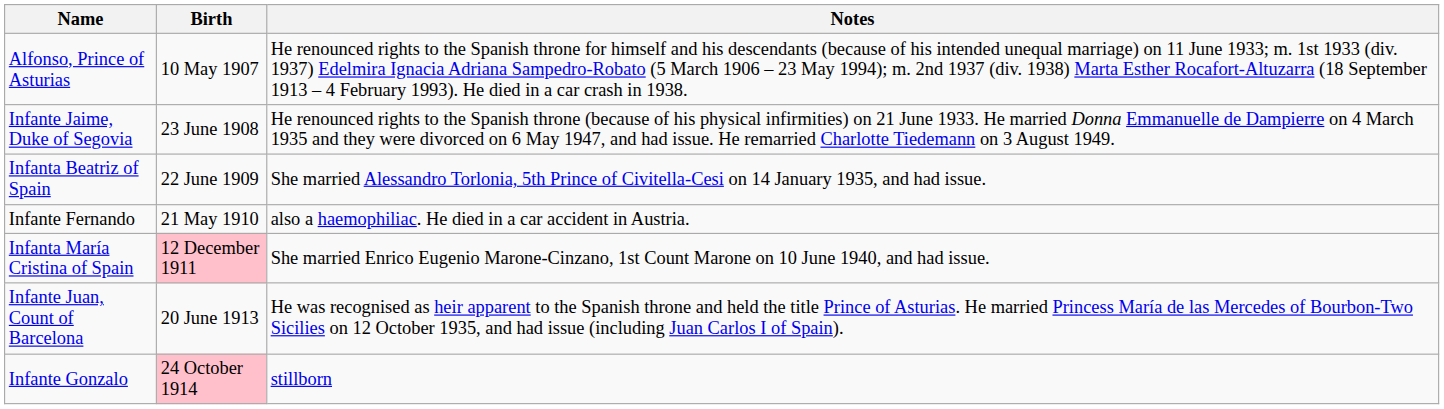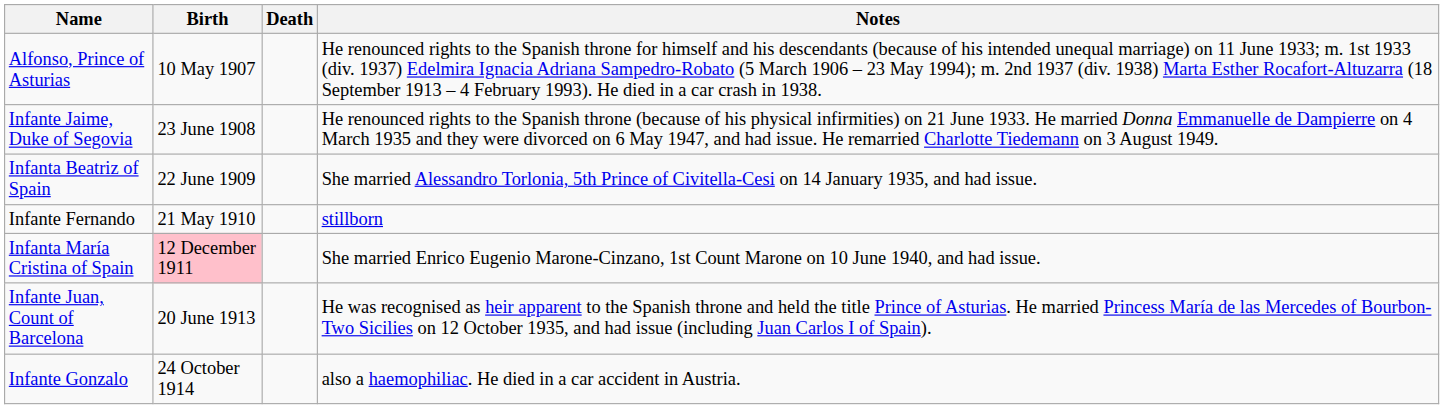+ column: Death
Infante Fernando | Notes: also a haemophiliac. He died in a car accident in Austria. -> stillborn
Infante Gonzalo | Birth: pink background -> no background
Infante Gonzalo | Notes: stillborn -> also a haemophiliac. He died in a car accident in Austria.
